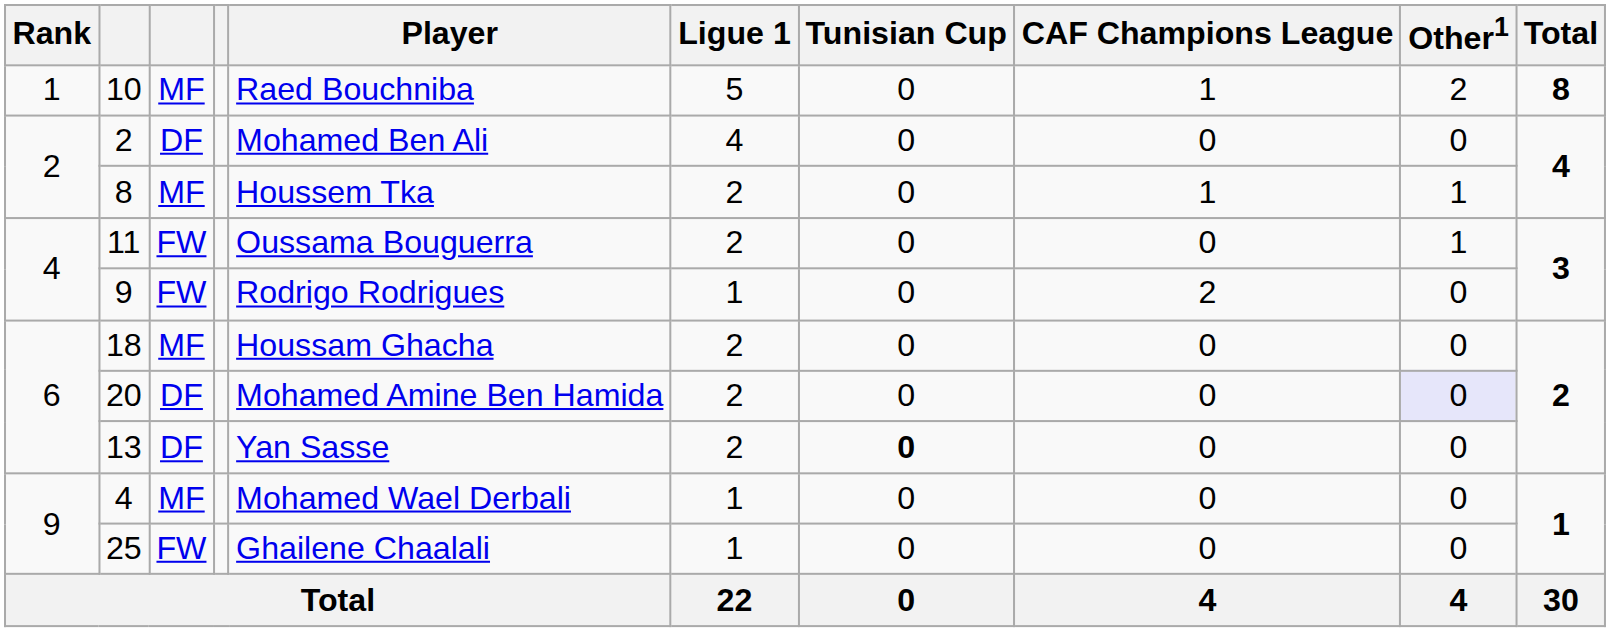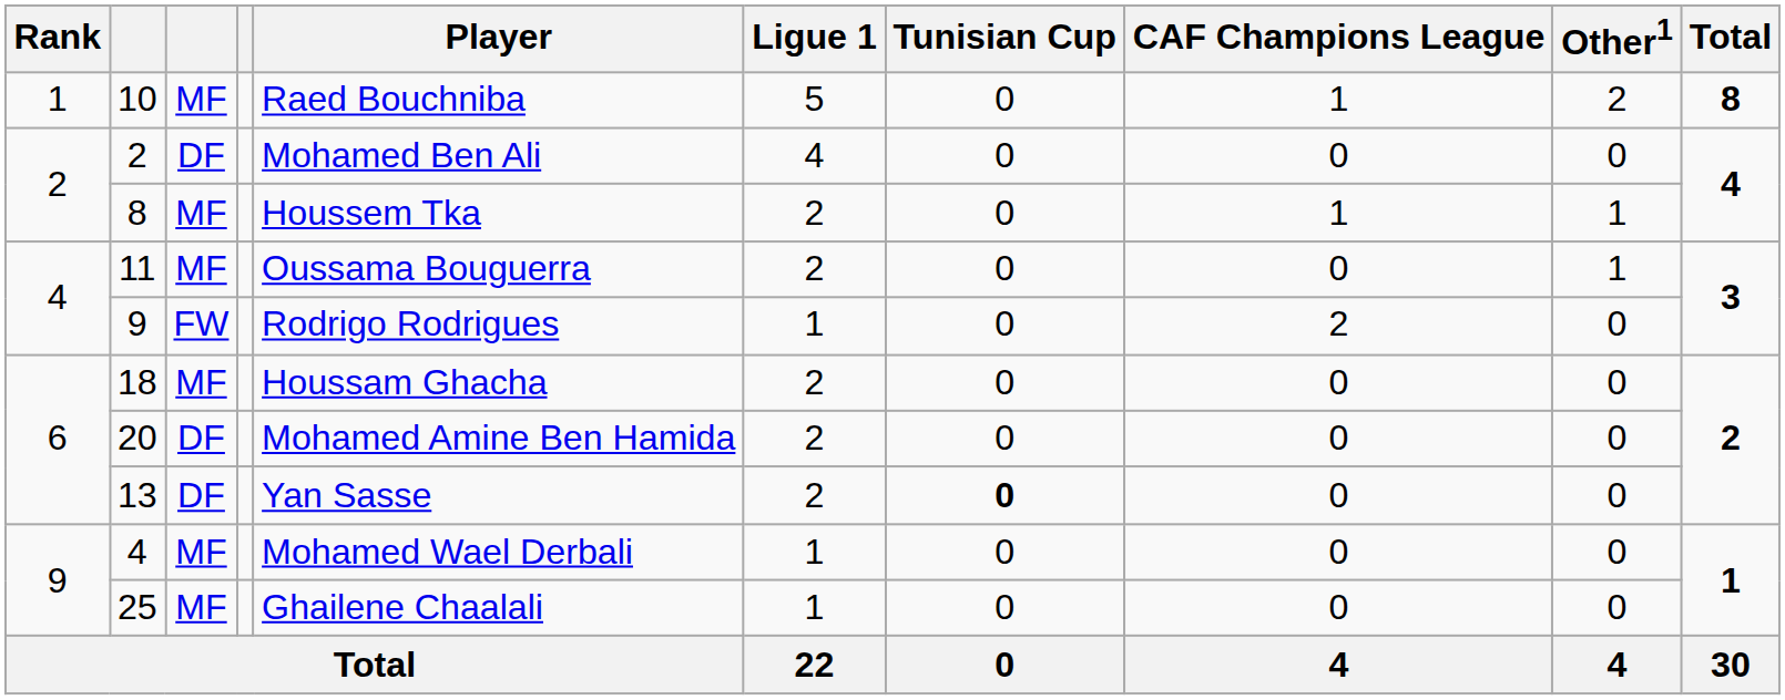11 | column 3: FW -> MF
20 | Other1: lavender background -> no background
25 | column 3: FW -> MF
